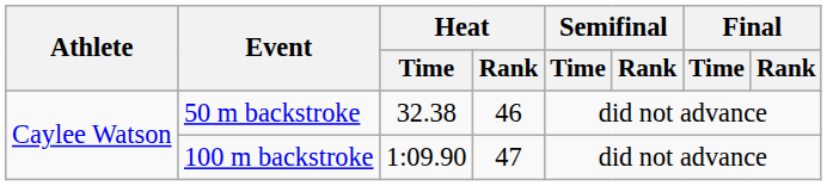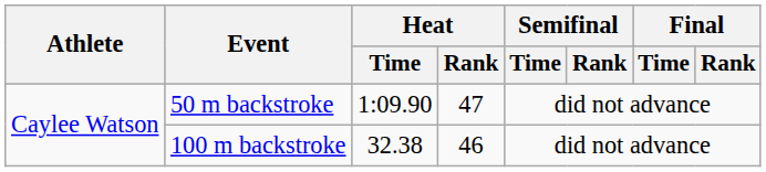50 m backstroke | Heat / Time: 32.38 -> 1:09.90
50 m backstroke | Heat / Rank: 46 -> 47
100 m backstroke | Heat / Time: 1:09.90 -> 32.38
100 m backstroke | Heat / Rank: 47 -> 46
